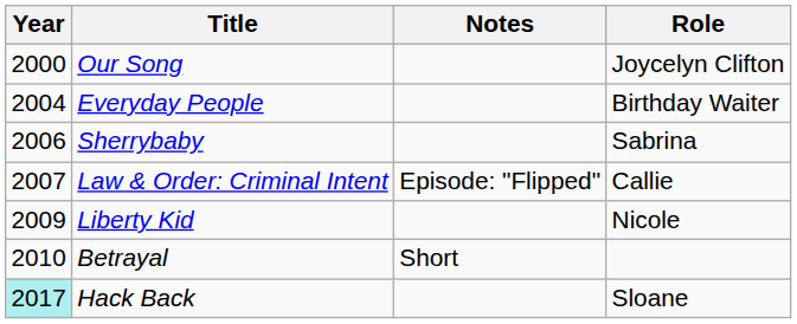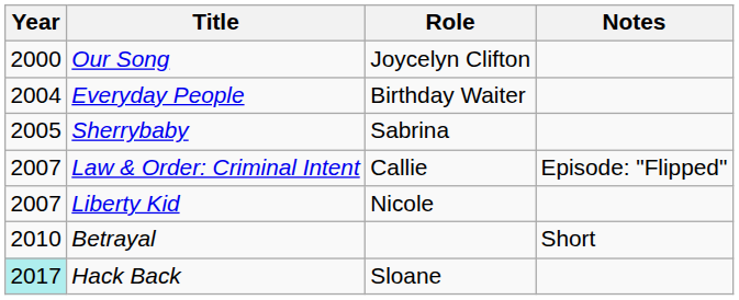columns swapped: Role <-> Notes
Sherrybaby | Year: 2006 -> 2005
Liberty Kid | Year: 2009 -> 2007
